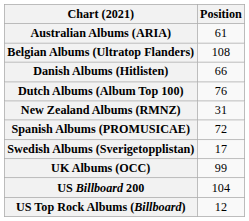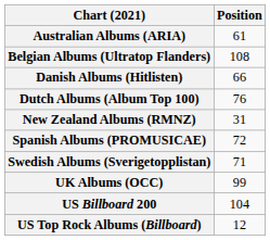Swedish Albums (Sverigetopplistan) | Position: 17 -> 71
